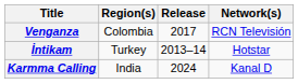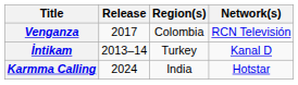columns swapped: Region(s) <-> Release
İntikam | Network(s): Hotstar -> Kanal D
Karmma Calling | Network(s): Kanal D -> Hotstar
